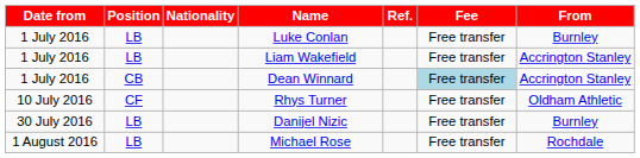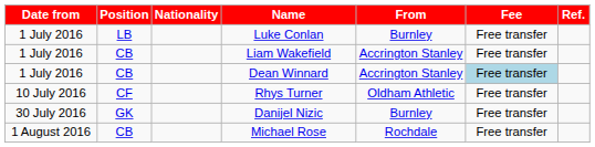columns swapped: From <-> Ref.
Liam Wakefield | Position: LB -> CB
Danijel Nizic | Position: LB -> GK
Michael Rose | Position: LB -> CB
